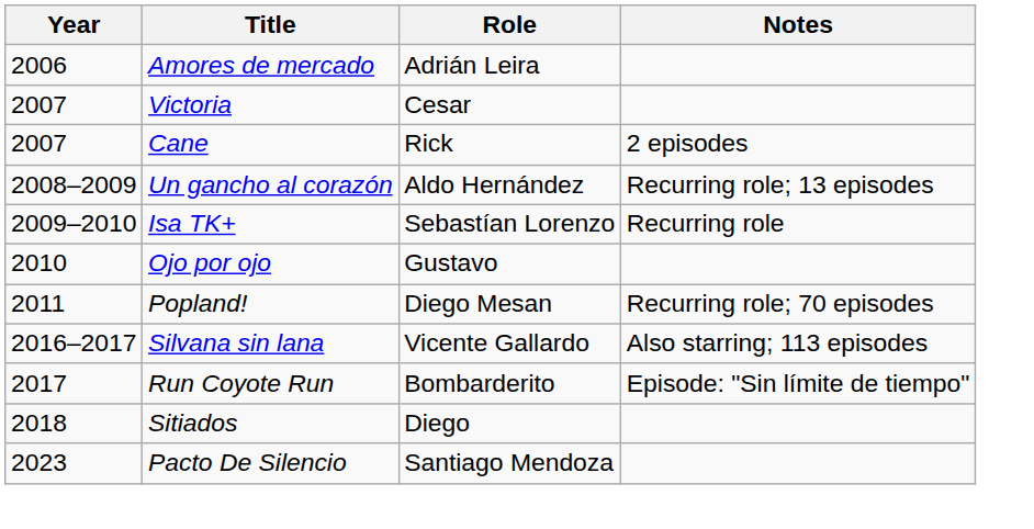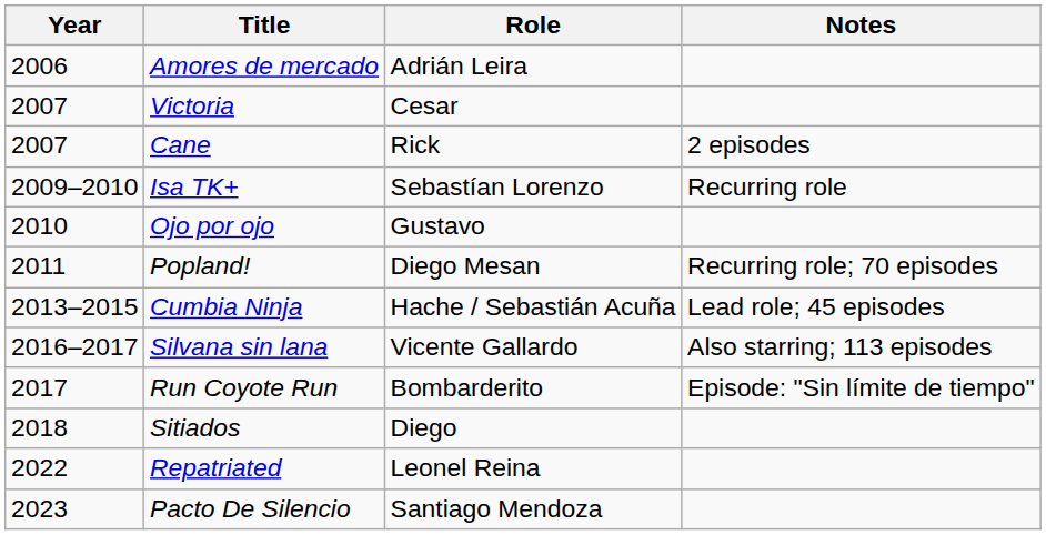- row: 2008–2009 | Un gancho al corazón | Aldo Hernández | Recurring role; 13 episodes
+ row: 2013–2015 | Cumbia Ninja | Hache / Sebastián Acuña | Lead role; 45 episodes
+ row: 2022 | Repatriated | Leonel Reina
